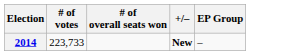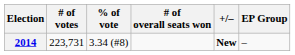+ column: % of vote | 3.34 (#8)
2014 | # of votes: 223,733 -> 223,731
